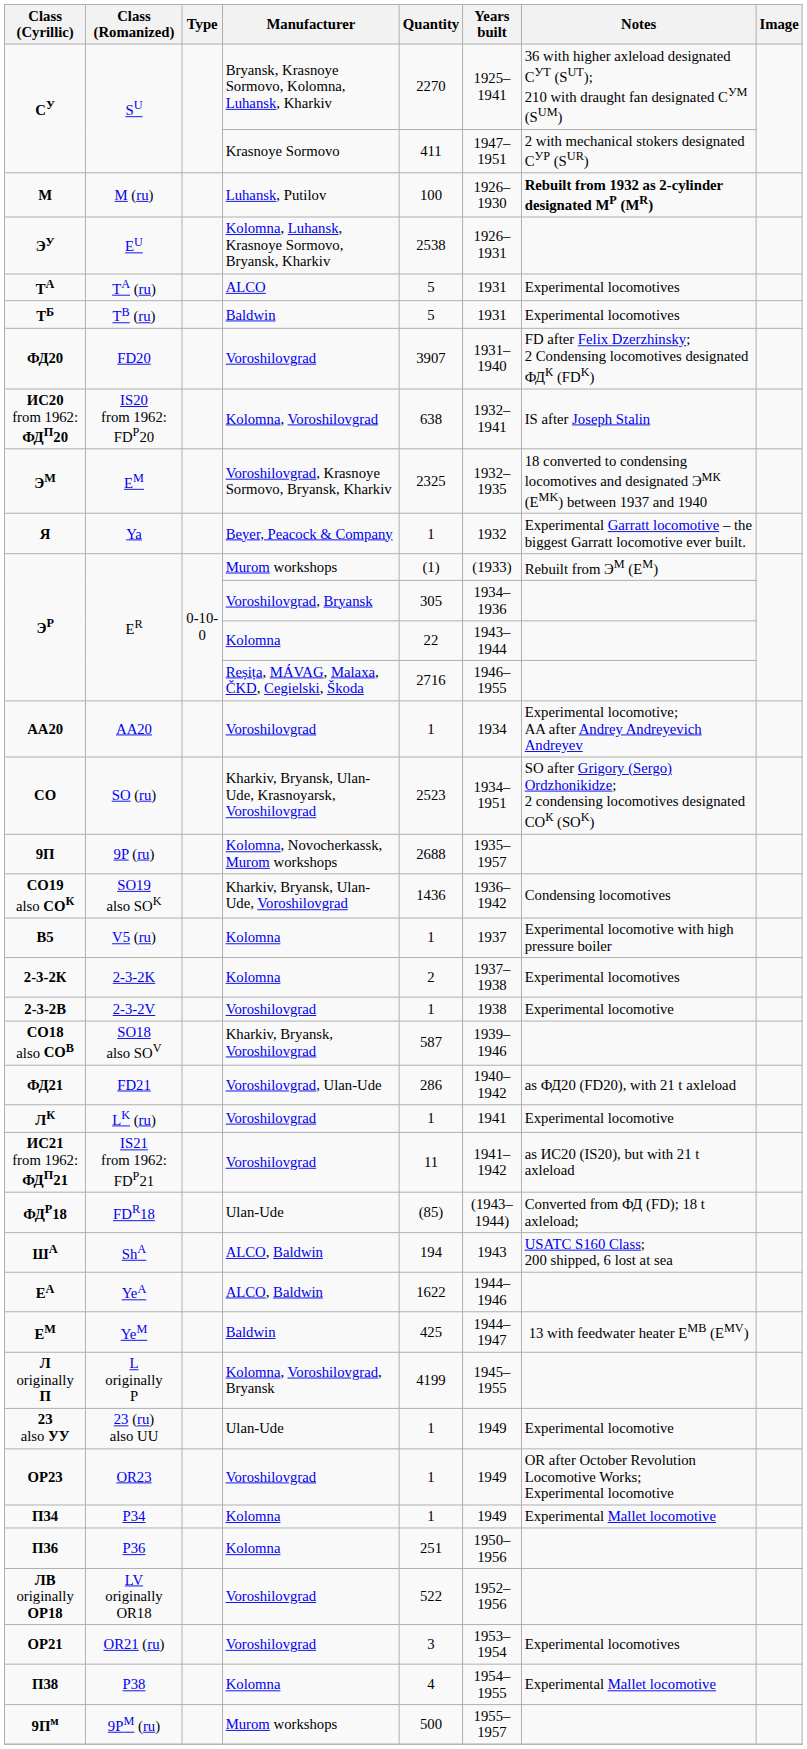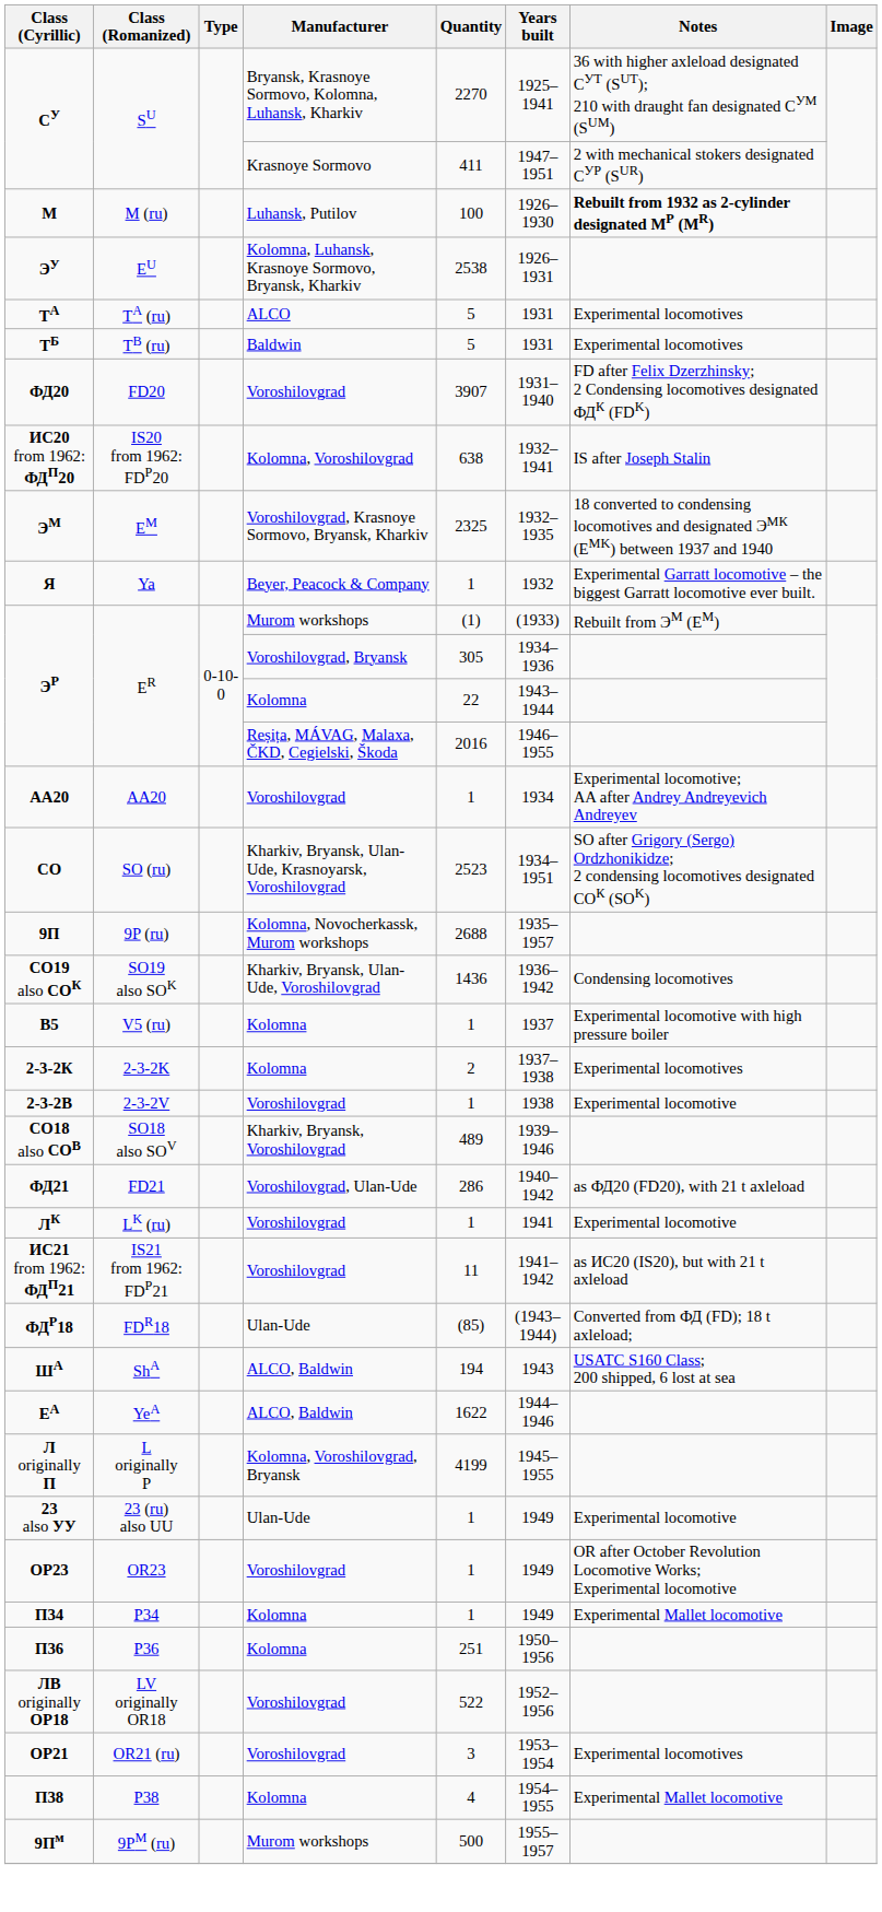ЭР / Reșița, MÁVAG, Malaxa, ČKD, Cegielski, Škoda | Quantity: 2716 -> 2016
СО18 also СОВ | Quantity: 587 -> 489
- row: ЕМ | YeM | Baldwin | 425 | 1944–1947 | 13 with feedwater heater ЕМВ (EMV)
